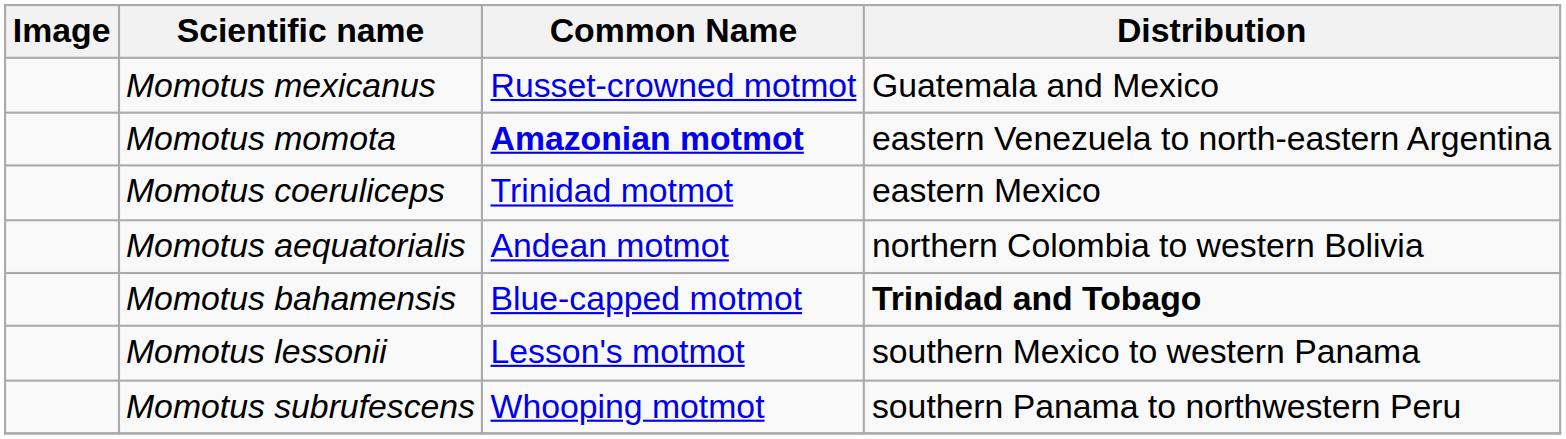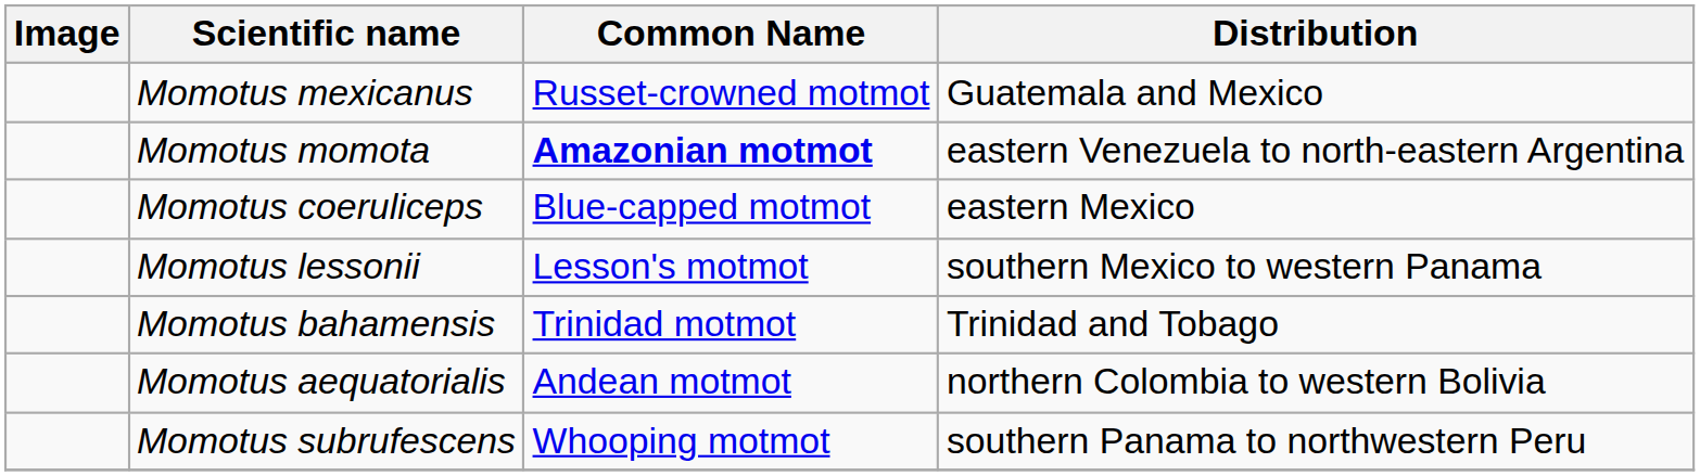Momotus coeruliceps | Common Name: Trinidad motmot -> Blue-capped motmot
rows swapped: Momotus aequatorialis <-> Momotus lessonii
Momotus bahamensis | Common Name: Blue-capped motmot -> Trinidad motmot
Momotus bahamensis | Distribution: bold -> normal
